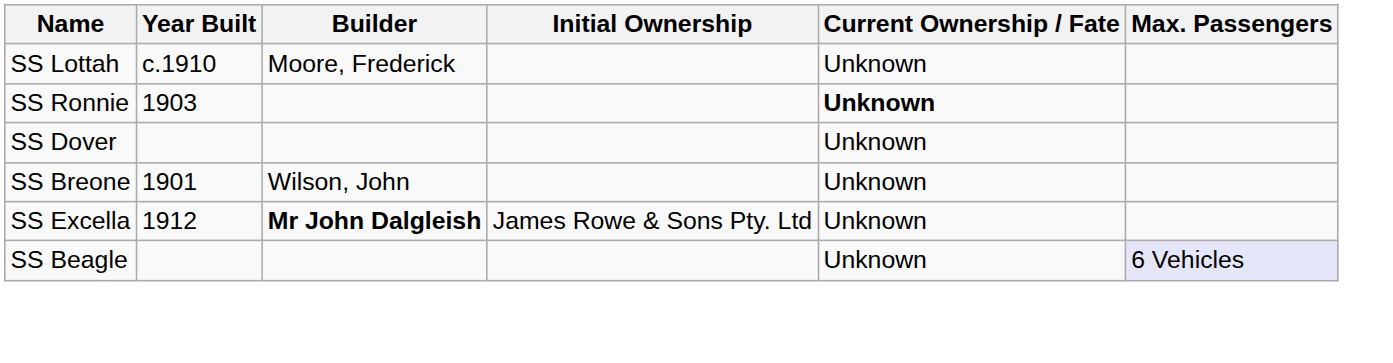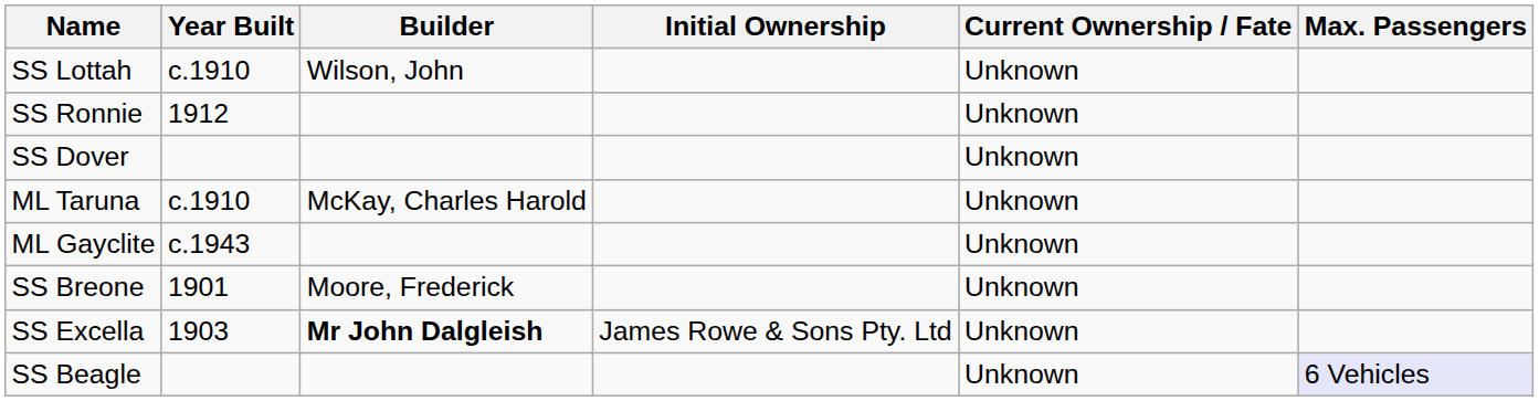SS Lottah | Builder: Moore, Frederick -> Wilson, John
SS Ronnie | Year Built: 1903 -> 1912
SS Ronnie | Current Ownership / Fate: bold -> normal
+ row: ML Taruna | c.1910 | McKay, Charles Harold | Unknown
+ row: ML Gayclite | c.1943 | Unknown
SS Breone | Builder: Wilson, John -> Moore, Frederick
SS Excella | Year Built: 1912 -> 1903
